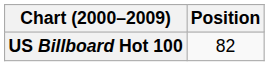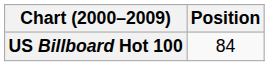US Billboard Hot 100 | Position: 82 -> 84
